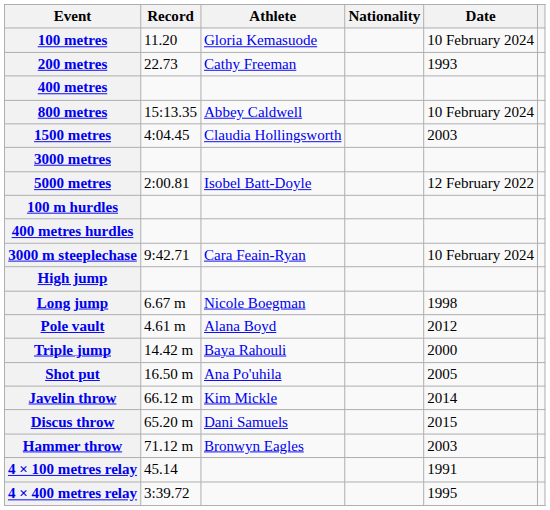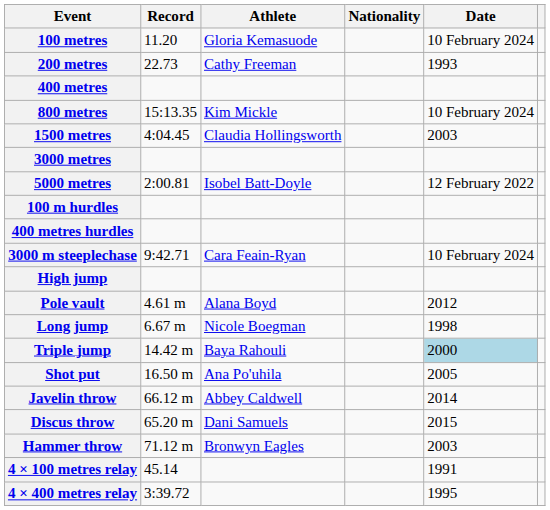800 metres | Athlete: Abbey Caldwell -> Kim Mickle
rows swapped: Pole vault <-> Long jump
Triple jump | Date: no background -> lightblue background
Javelin throw | Athlete: Kim Mickle -> Abbey Caldwell
